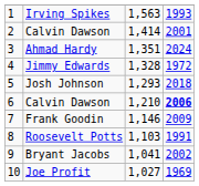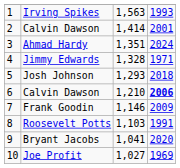Jimmy Edwards | column 4: 1972 -> 1971
Bryant Jacobs | column 4: 2002 -> 2020
